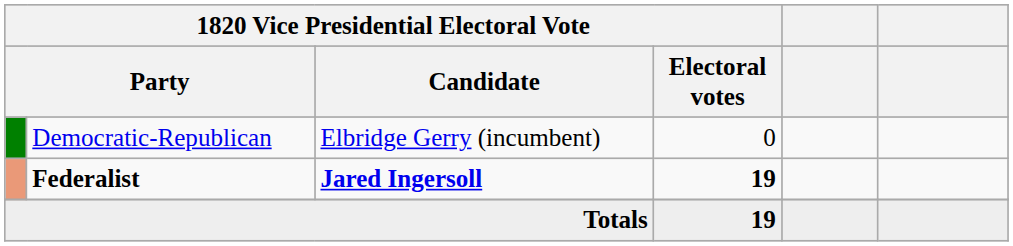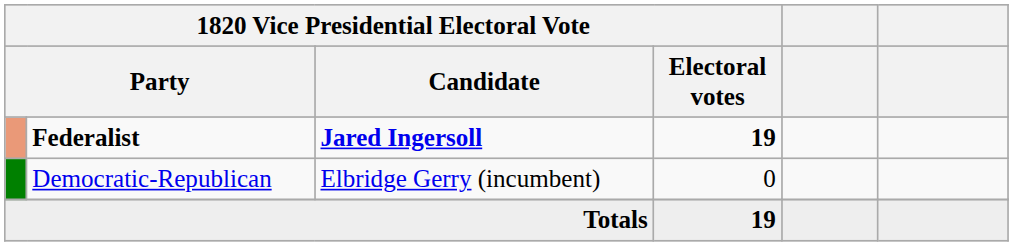rows swapped: Federalist <-> Democratic-Republican
